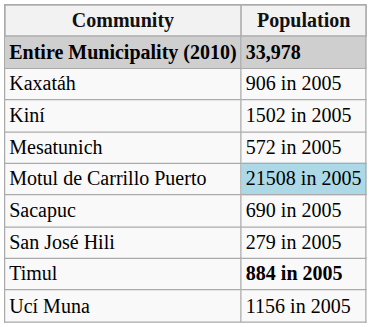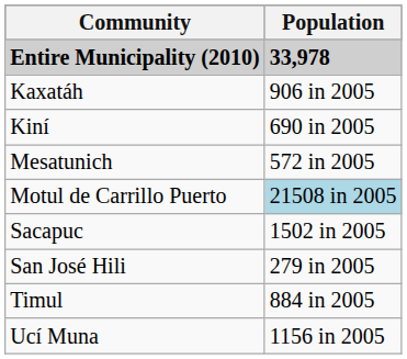Kiní | Population: 1502 in 2005 -> 690 in 2005
Sacapuc | Population: 690 in 2005 -> 1502 in 2005
Timul | Population: bold -> normal
